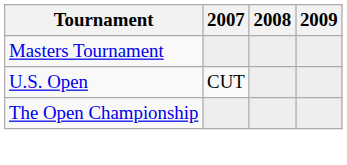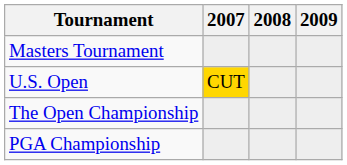U.S. Open | 2007: no background -> gold background
+ row: PGA Championship
